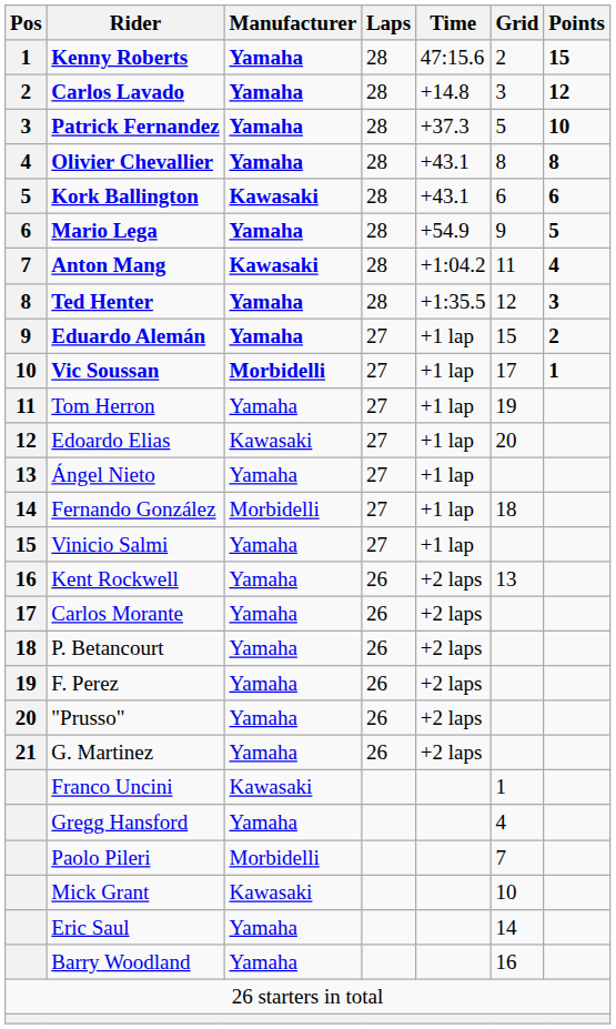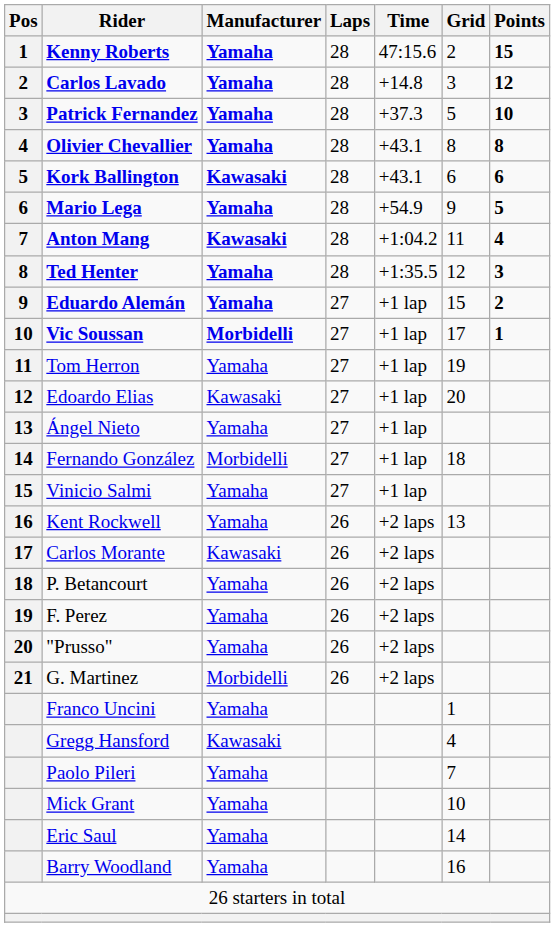Carlos Morante | Manufacturer: Yamaha -> Kawasaki
G. Martinez | Manufacturer: Yamaha -> Morbidelli
Franco Uncini | Manufacturer: Kawasaki -> Yamaha
Gregg Hansford | Manufacturer: Yamaha -> Kawasaki
Paolo Pileri | Manufacturer: Morbidelli -> Yamaha
Mick Grant | Manufacturer: Kawasaki -> Yamaha
